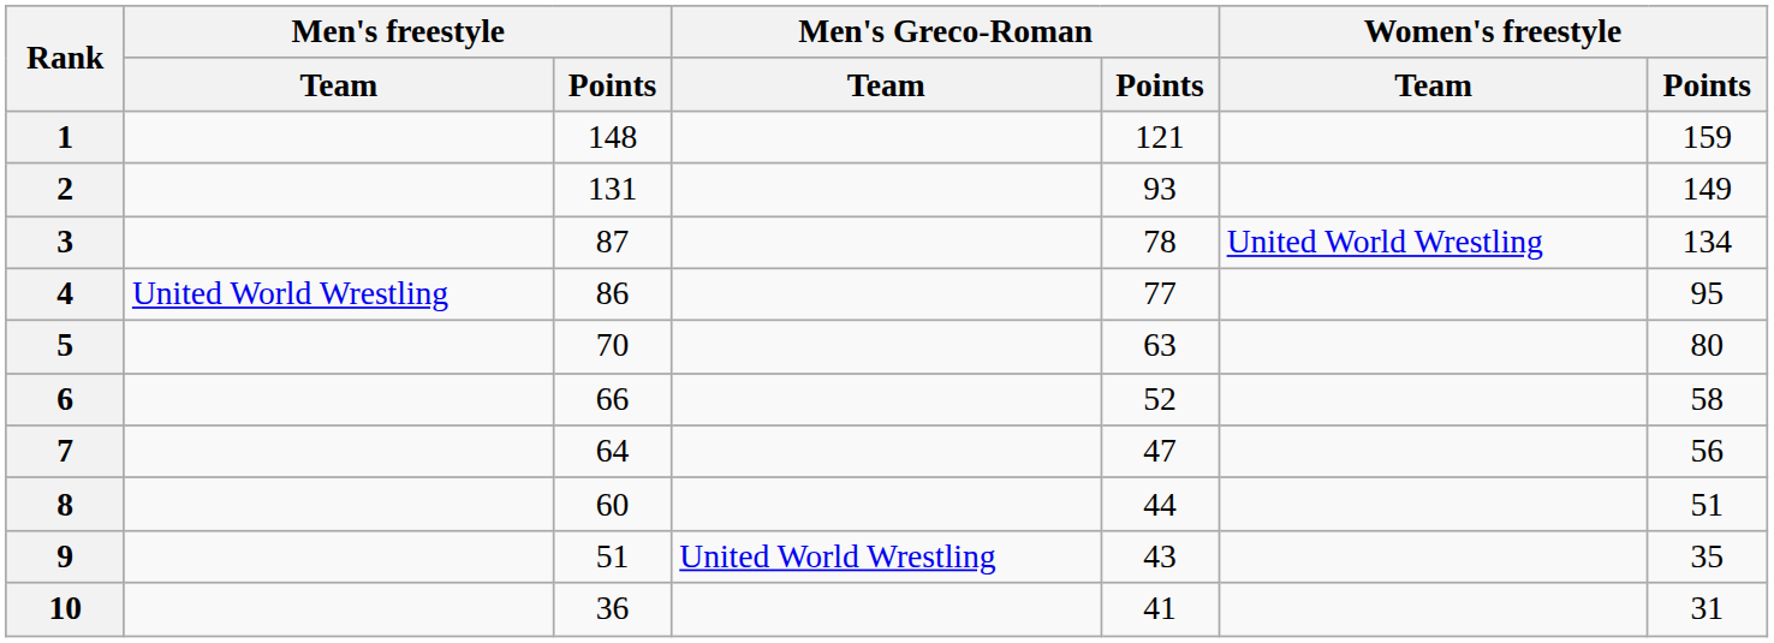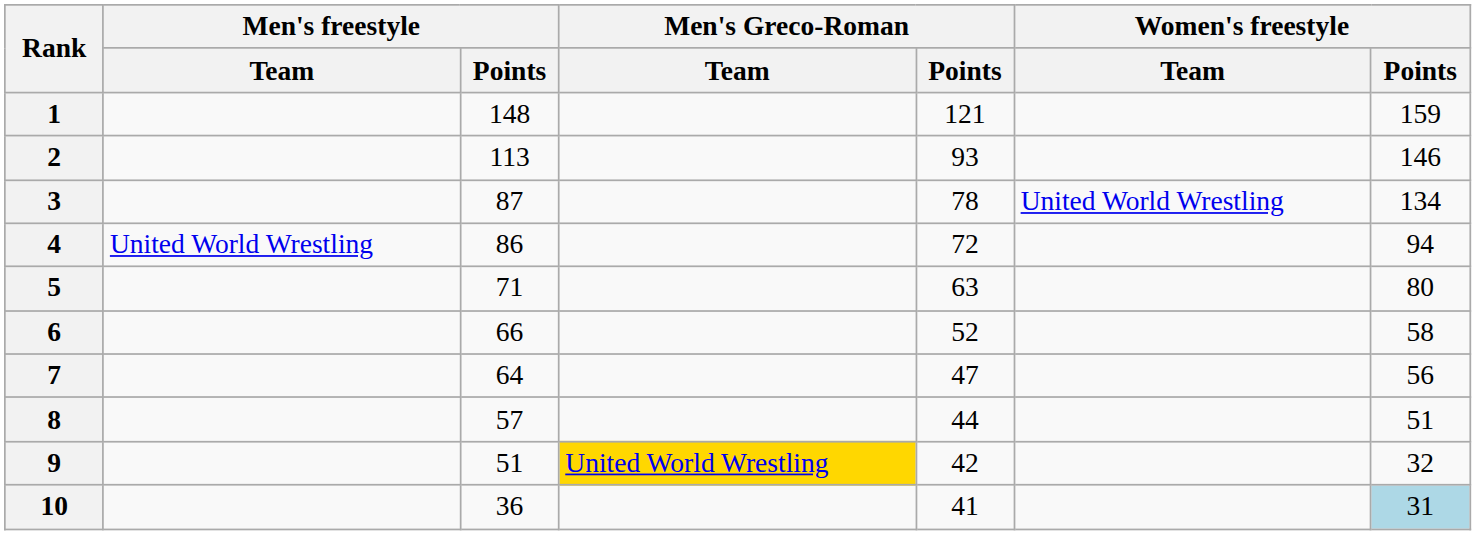2 | Men's freestyle / Points: 131 -> 113
2 | Women's freestyle / Points: 149 -> 146
4 | Men's Greco-Roman / Points: 77 -> 72
4 | Women's freestyle / Points: 95 -> 94
5 | Men's freestyle / Points: 70 -> 71
8 | Men's freestyle / Points: 60 -> 57
9 | Men's Greco-Roman / Team: no background -> gold background
9 | Men's Greco-Roman / Points: 43 -> 42
9 | Women's freestyle / Points: 35 -> 32
10 | Women's freestyle / Points: no background -> lightblue background
